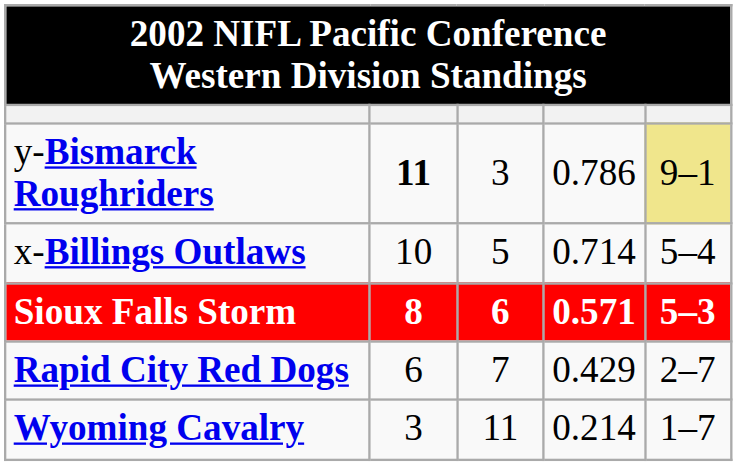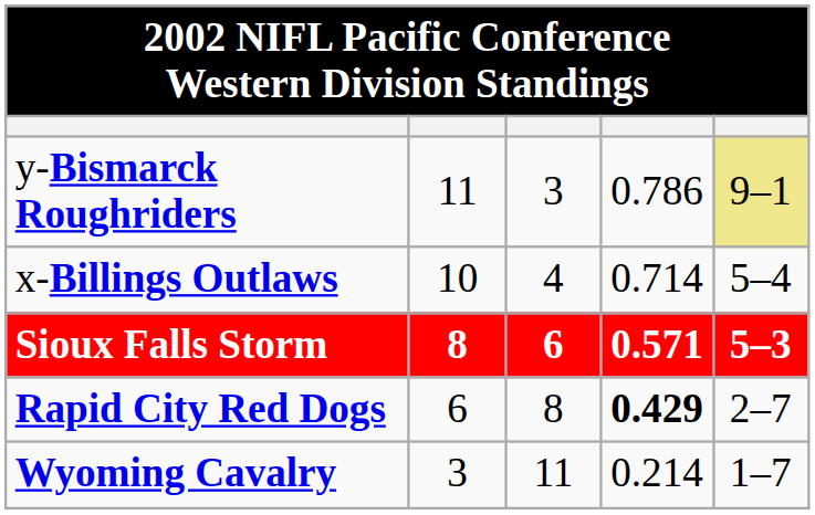y-Bismarck Roughriders | column 2: bold -> normal
x-Billings Outlaws | column 3: 5 -> 4
Rapid City Red Dogs | column 3: 7 -> 8
Rapid City Red Dogs | column 4: normal -> bold
